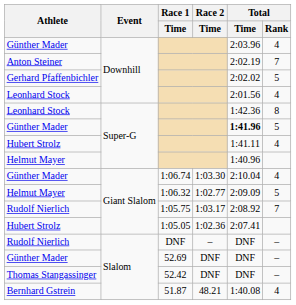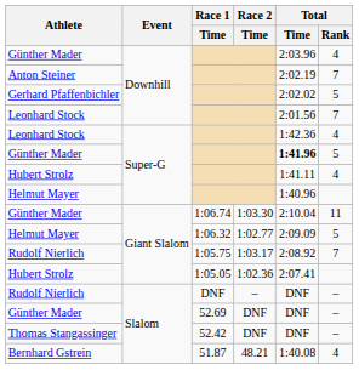Leonhard Stock / Downhill | Total / Rank: 4 -> 7
Leonhard Stock / Super-G | Total / Rank: 8 -> 4
Günther Mader / Giant Slalom | Total / Rank: 4 -> 11
